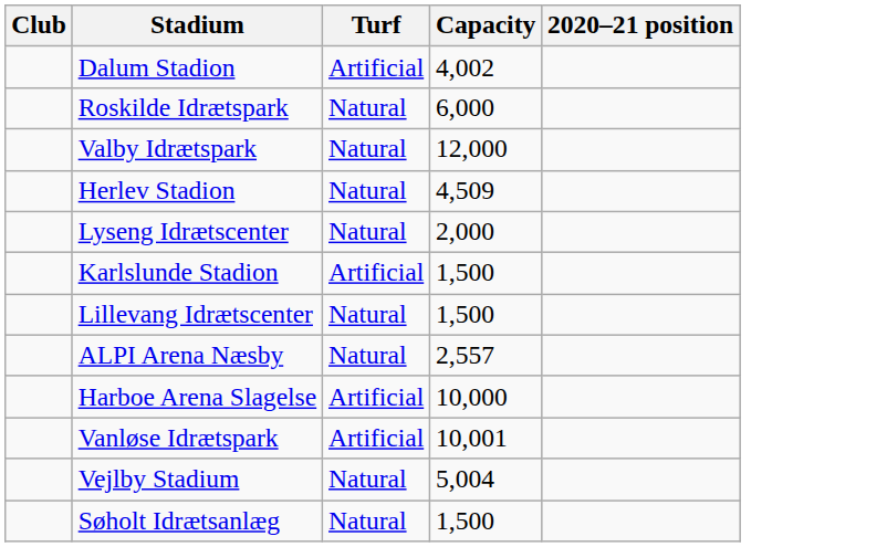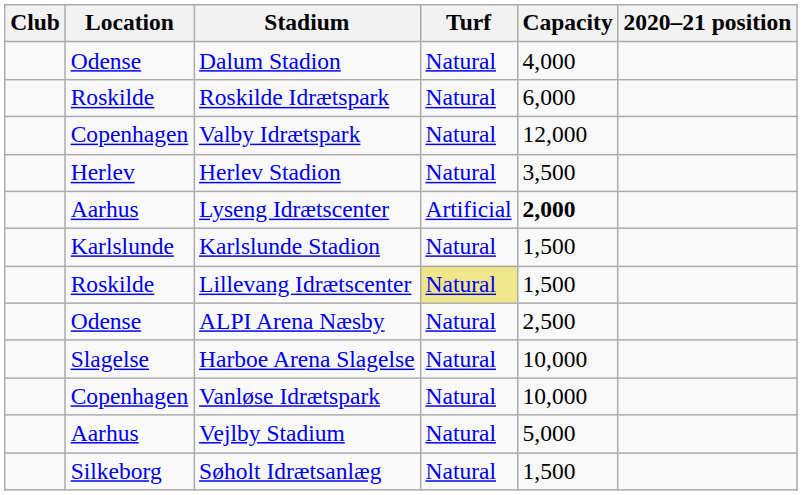+ column: Location | Odense | Roskilde | Copenhagen | Herlev | Aarhus | Karlslunde | Roskilde | Odense | Slagelse | Copenhagen | Aarhus | Silkeborg
Dalum Stadion | Turf: Artificial -> Natural
Dalum Stadion | Capacity: 4,002 -> 4,000
Herlev Stadion | Capacity: 4,509 -> 3,500
Lyseng Idrætscenter | Turf: Natural -> Artificial
Lyseng Idrætscenter | Capacity: normal -> bold
Karlslunde Stadion | Turf: Artificial -> Natural
Lillevang Idrætscenter | Turf: no background -> khaki background
ALPI Arena Næsby | Capacity: 2,557 -> 2,500
Harboe Arena Slagelse | Turf: Artificial -> Natural
Vanløse Idrætspark | Turf: Artificial -> Natural
Vanløse Idrætspark | Capacity: 10,001 -> 10,000
Vejlby Stadium | Capacity: 5,004 -> 5,000
